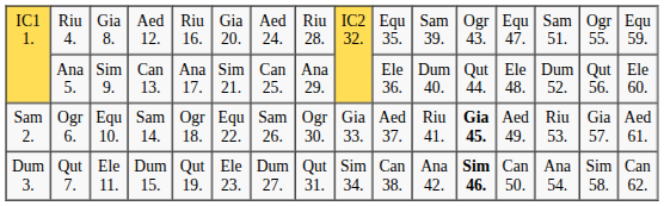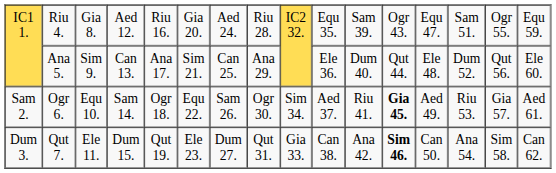Sam 2. | column 9: Gia 33. -> Sim 34.
Dum 3. | column 9: Sim 34. -> Gia 33.
